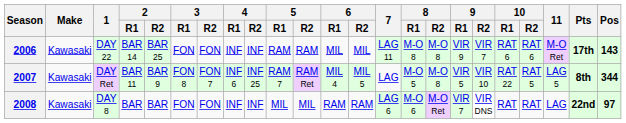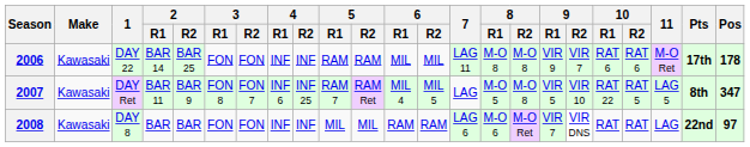2006 | Pos: 143 -> 178
2007 | Pos: 344 -> 347
